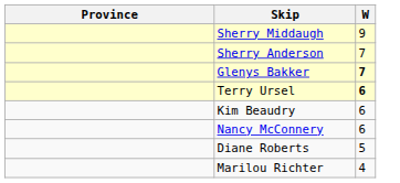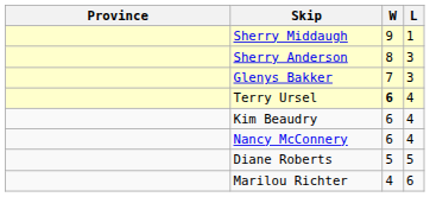+ column: L | 1 | 3 | 3 | 4 | 4 | 4 | 5 | 6
Sherry Anderson | W: 7 -> 8
Glenys Bakker | W: bold -> normal
